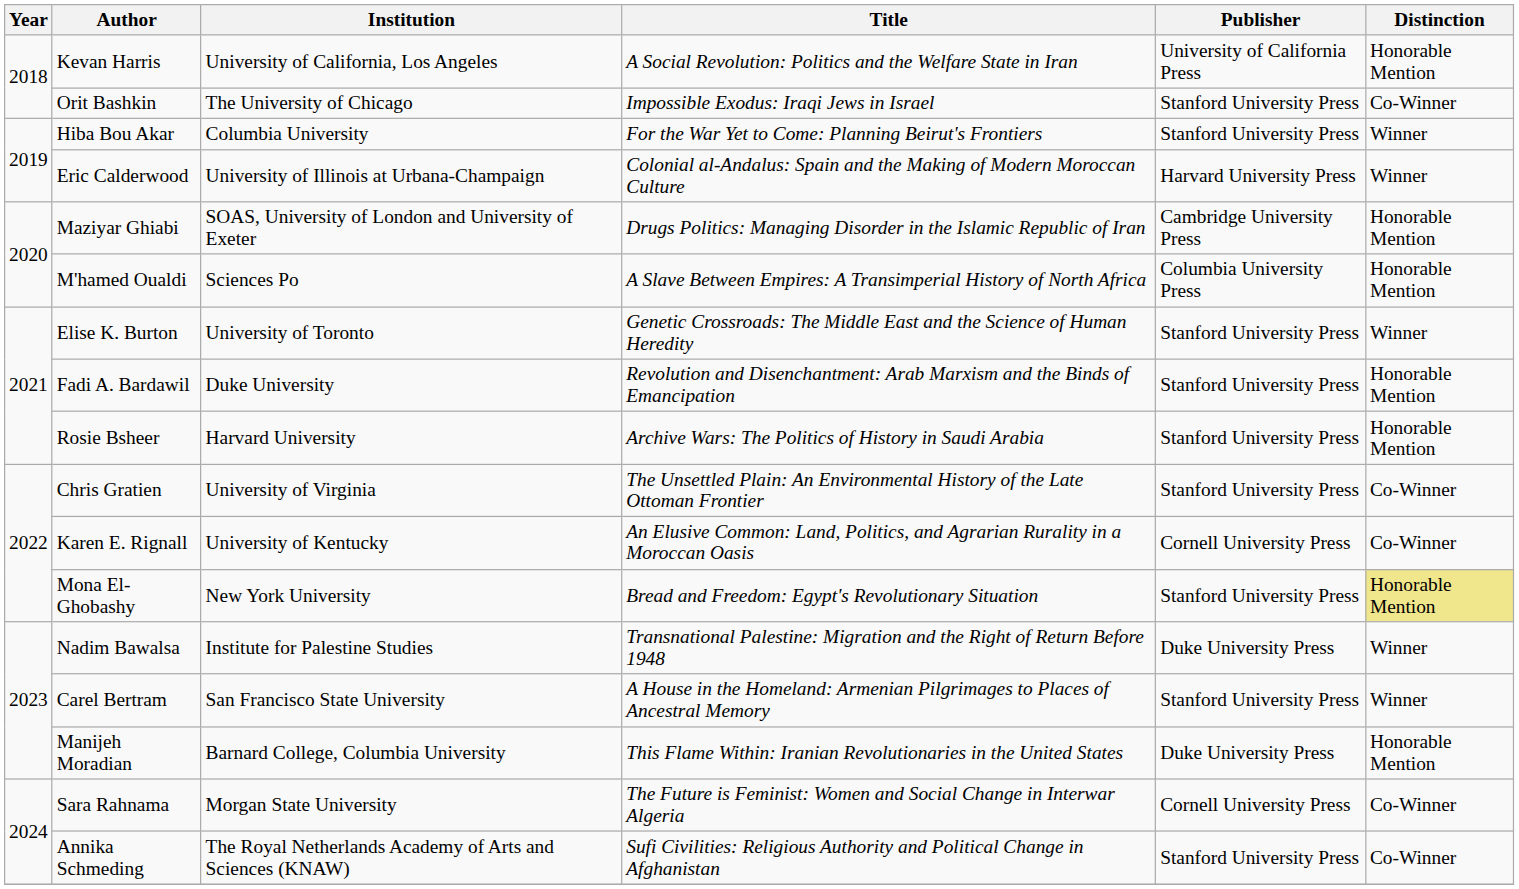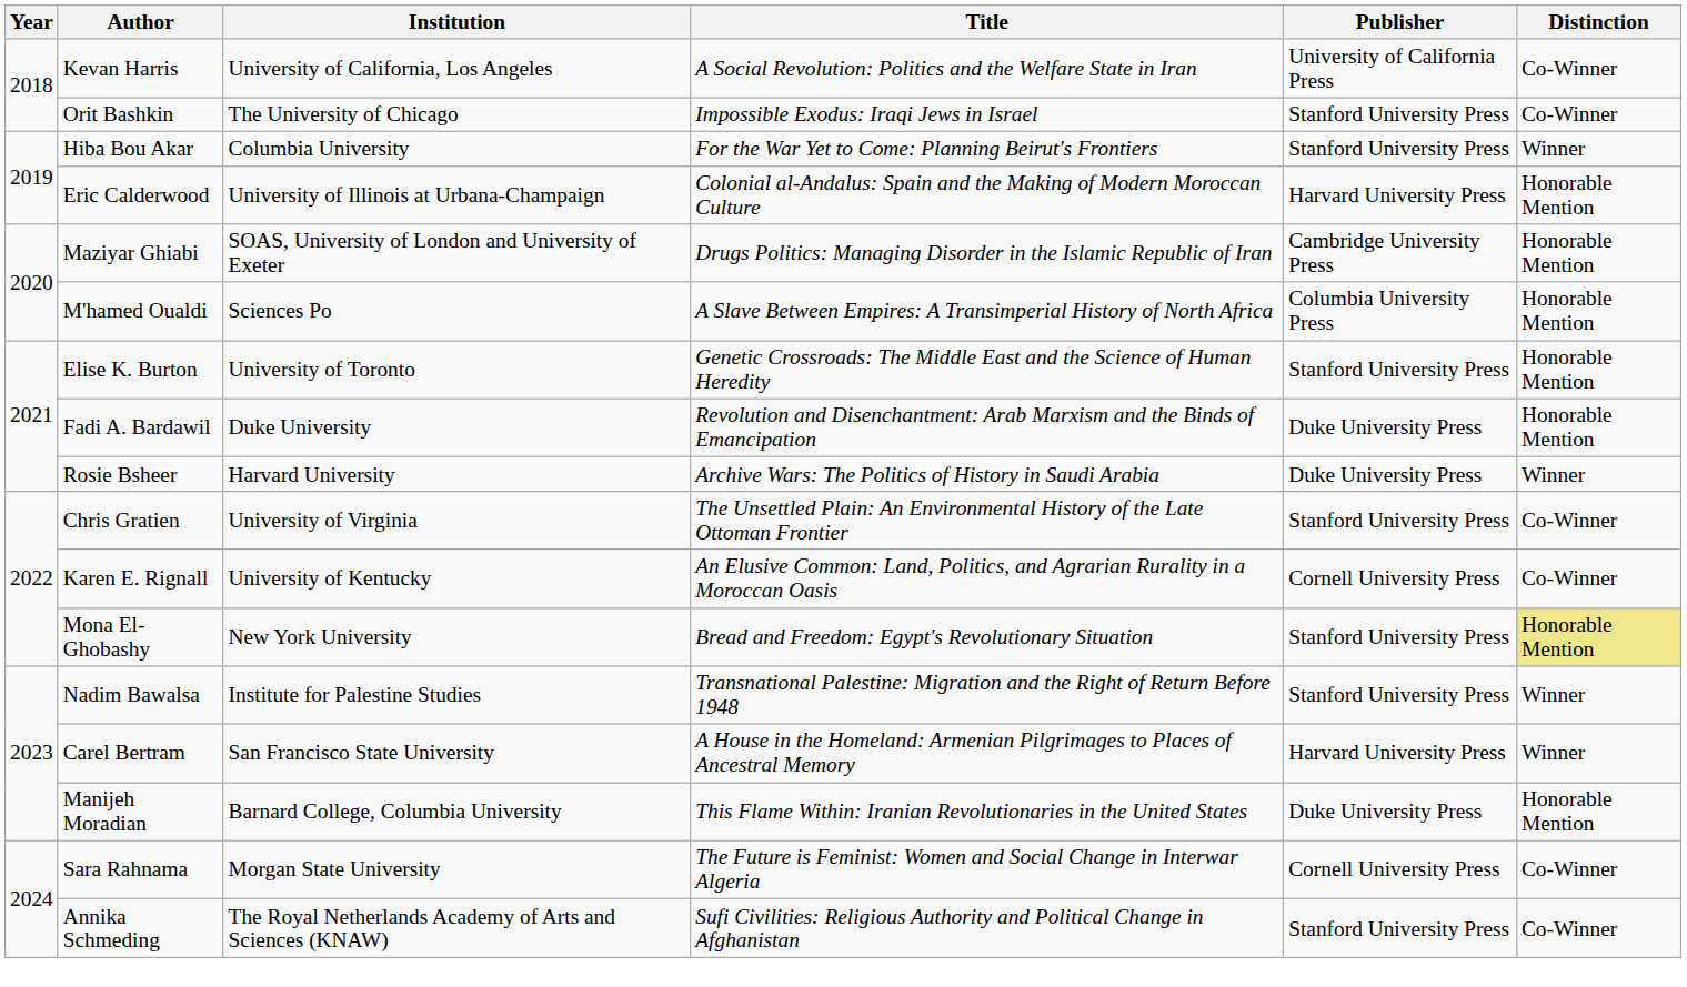Kevan Harris | Distinction: Honorable Mention -> Co-Winner
Eric Calderwood | Distinction: Winner -> Honorable Mention
Elise K. Burton | Distinction: Winner -> Honorable Mention
Fadi A. Bardawil | Publisher: Stanford University Press -> Duke University Press
Rosie Bsheer | Publisher: Stanford University Press -> Duke University Press
Rosie Bsheer | Distinction: Honorable Mention -> Winner
Nadim Bawalsa | Publisher: Duke University Press -> Stanford University Press
Carel Bertram | Publisher: Stanford University Press -> Harvard University Press
